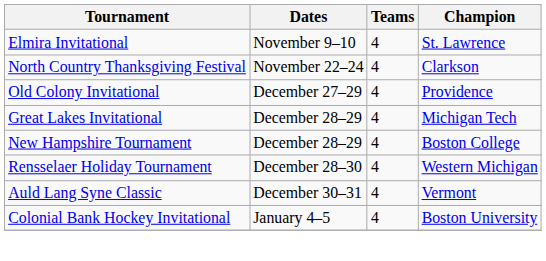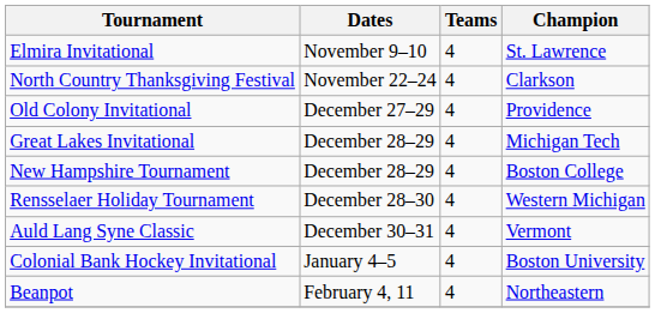+ row: Beanpot | February 4, 11 | 4 | Northeastern
